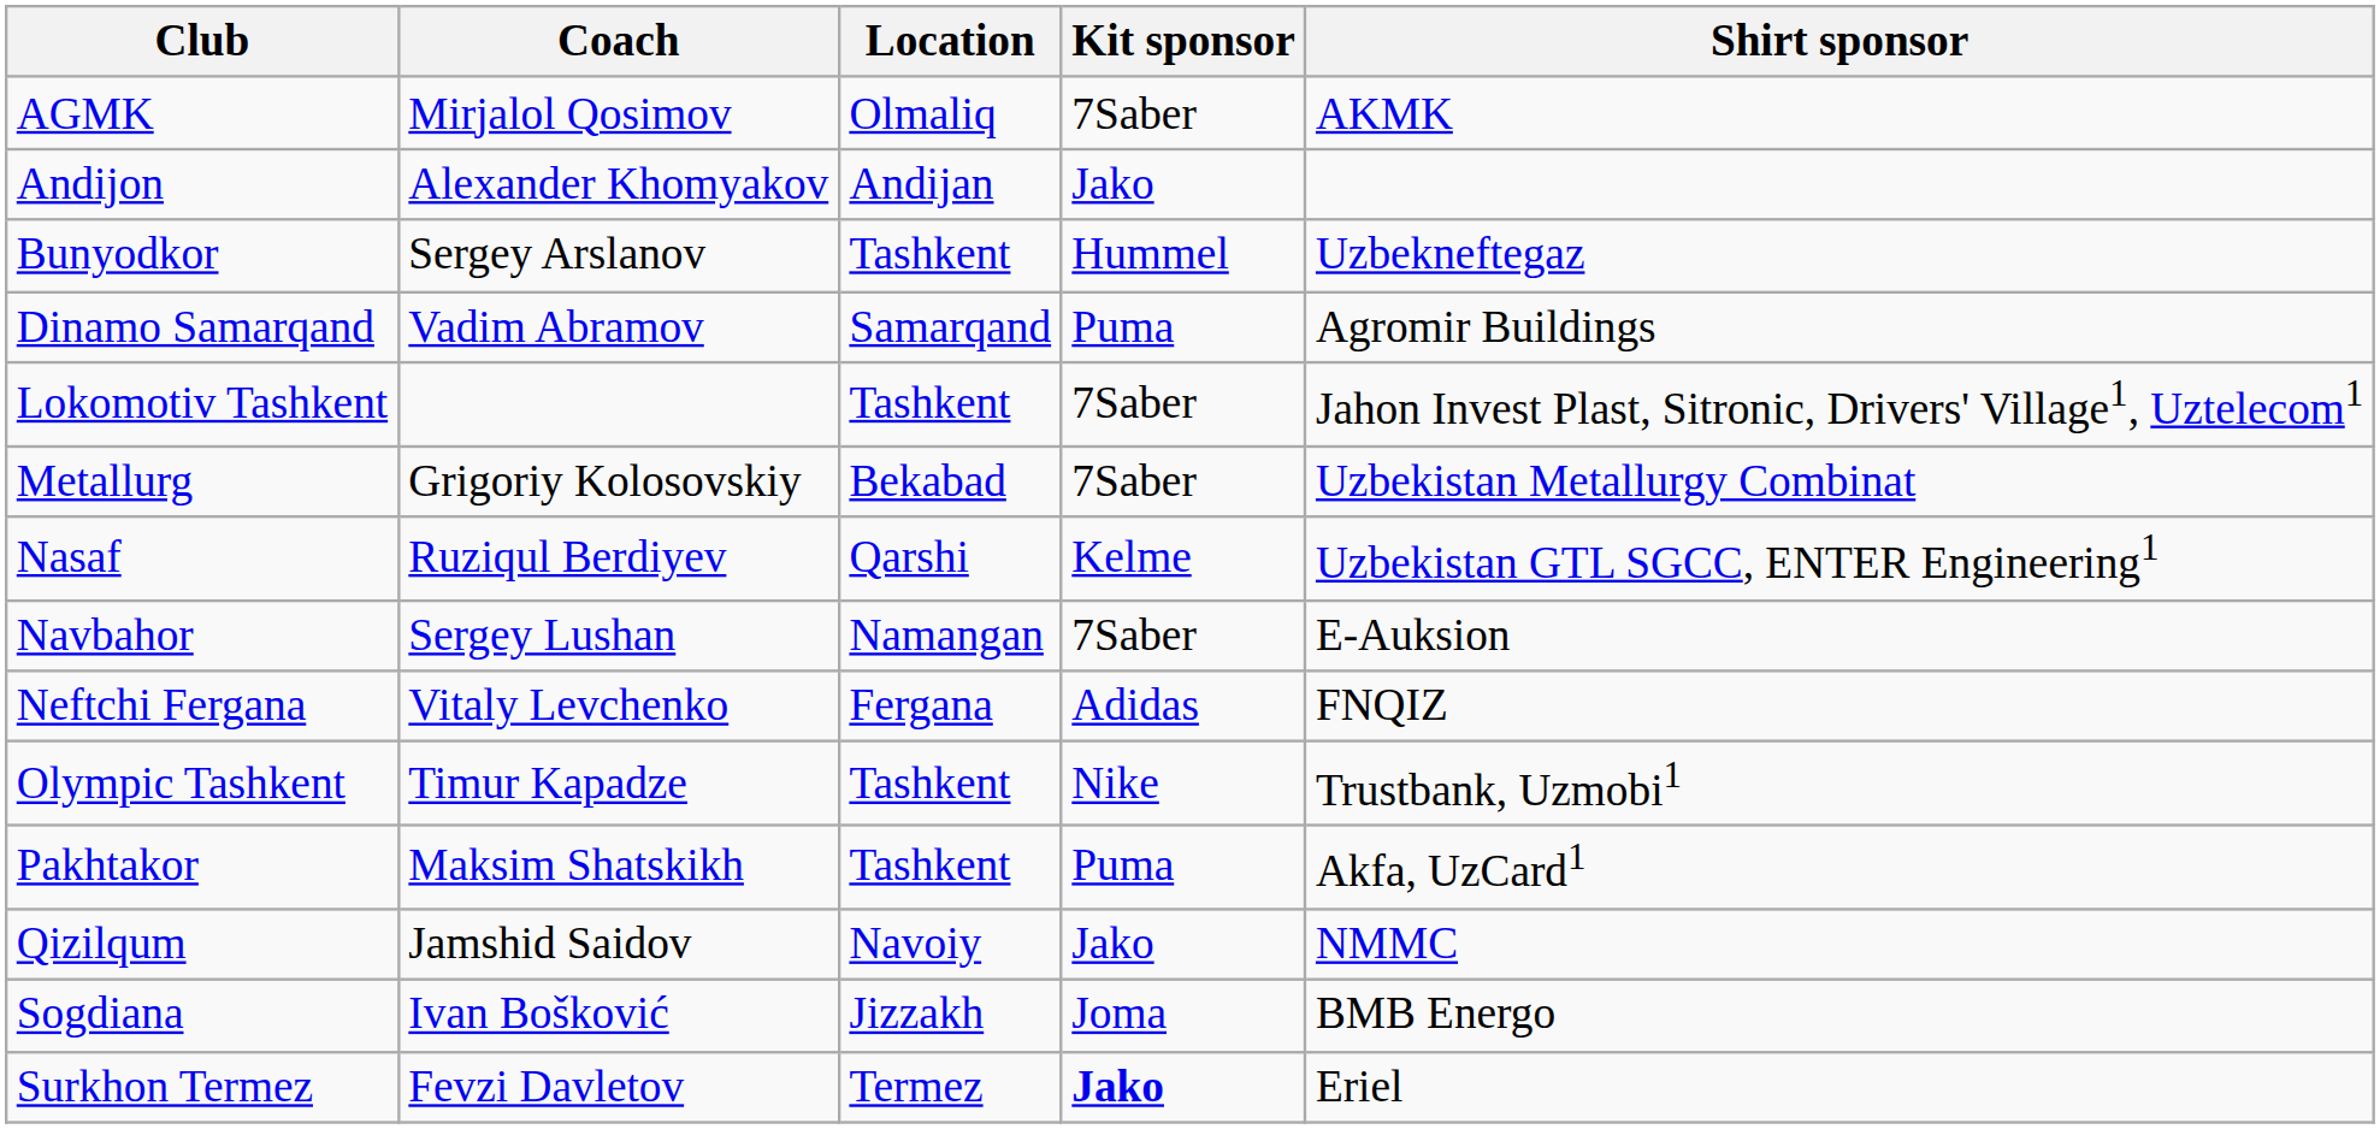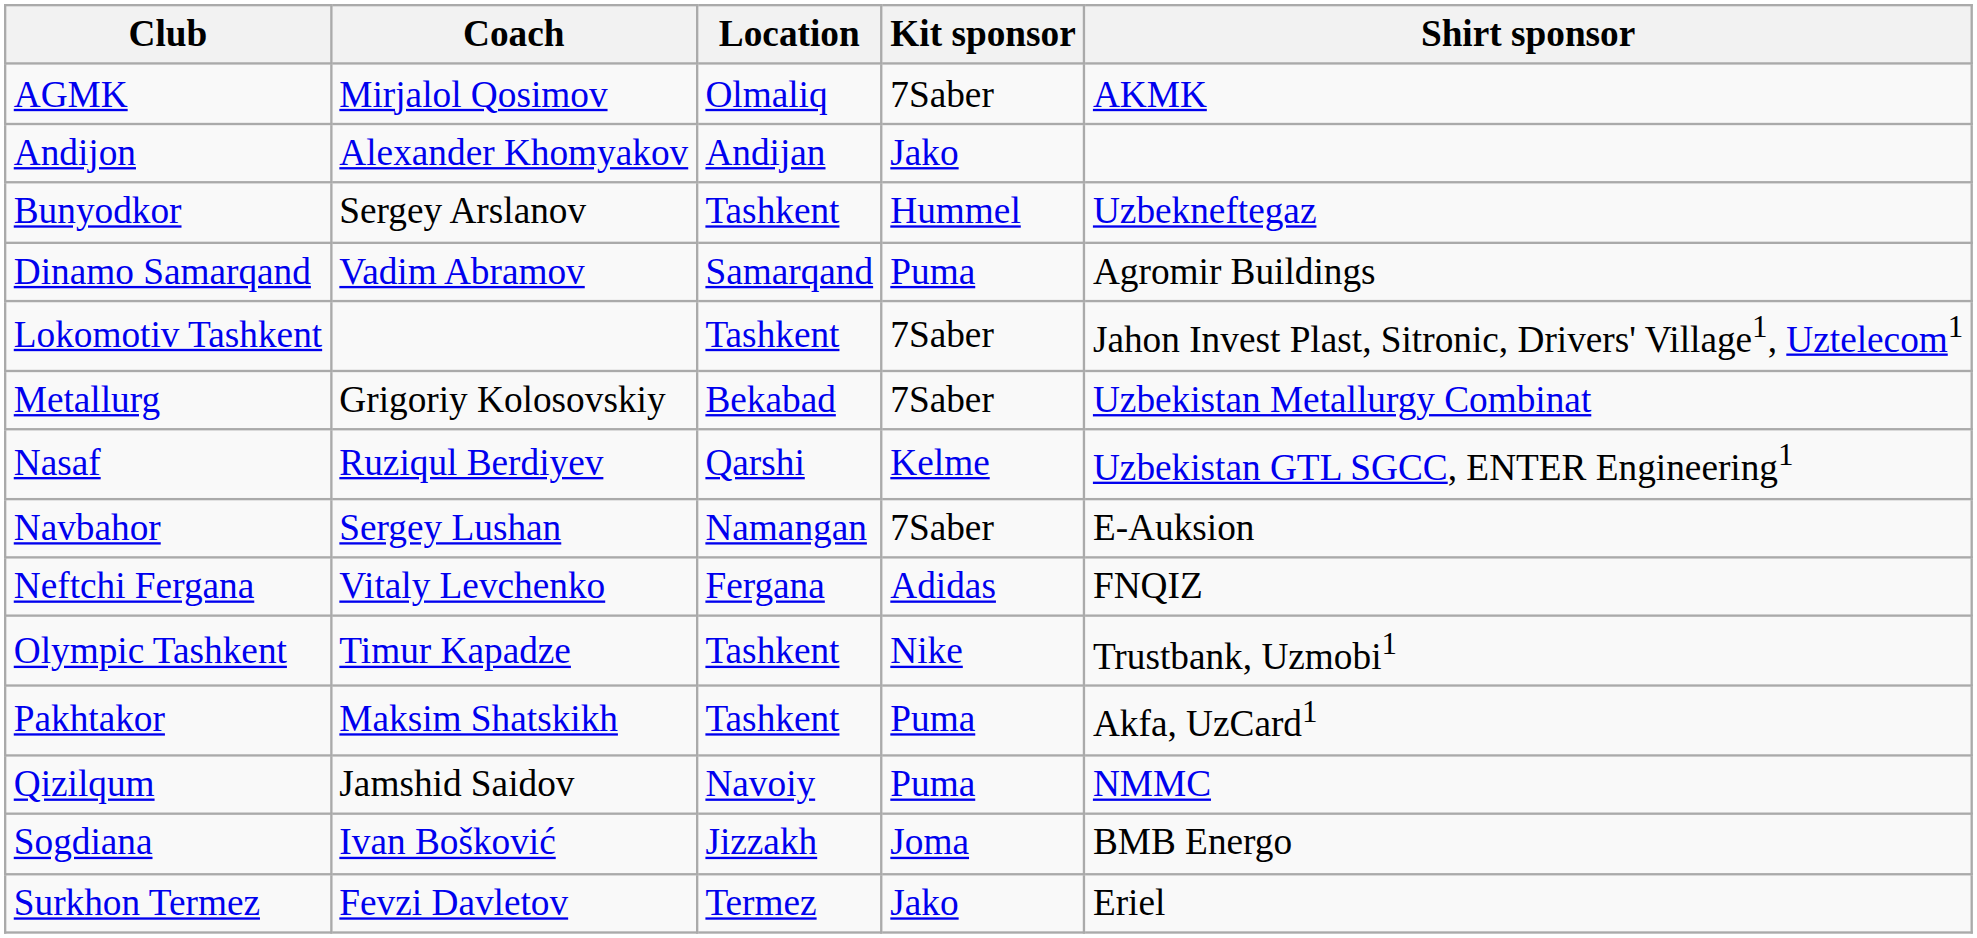Qizilqum | Kit sponsor: Jako -> Puma
Surkhon Termez | Kit sponsor: bold -> normal
